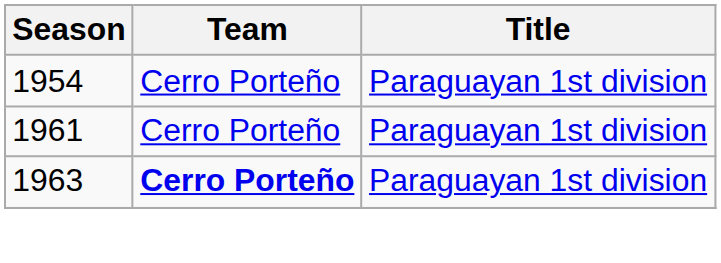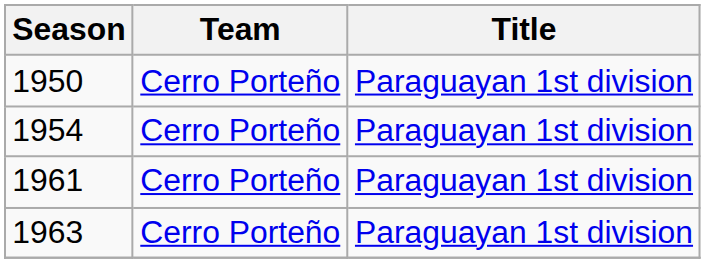+ row: 1950 | Cerro Porteño | Paraguayan 1st division
1963 | Team: bold -> normal
